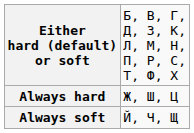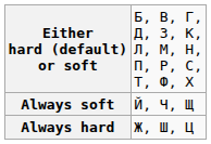rows swapped: Always hard <-> Always soft
